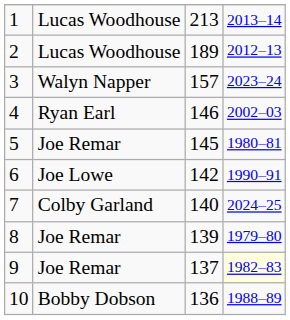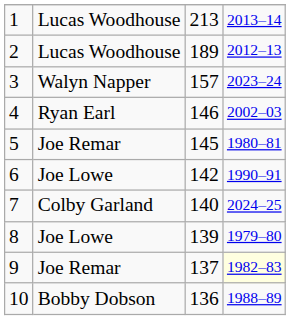8 | column 2: Joe Remar -> Joe Lowe
